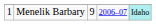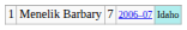Menelik Barbary | column 3: 9 -> 7
